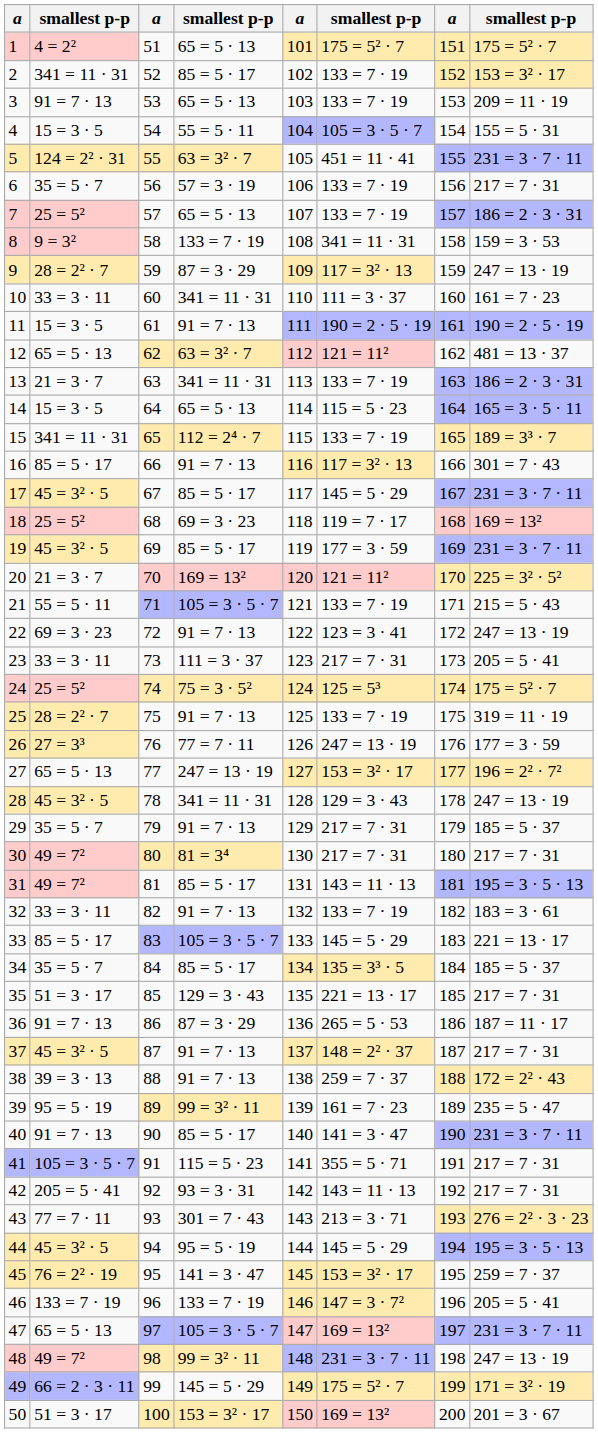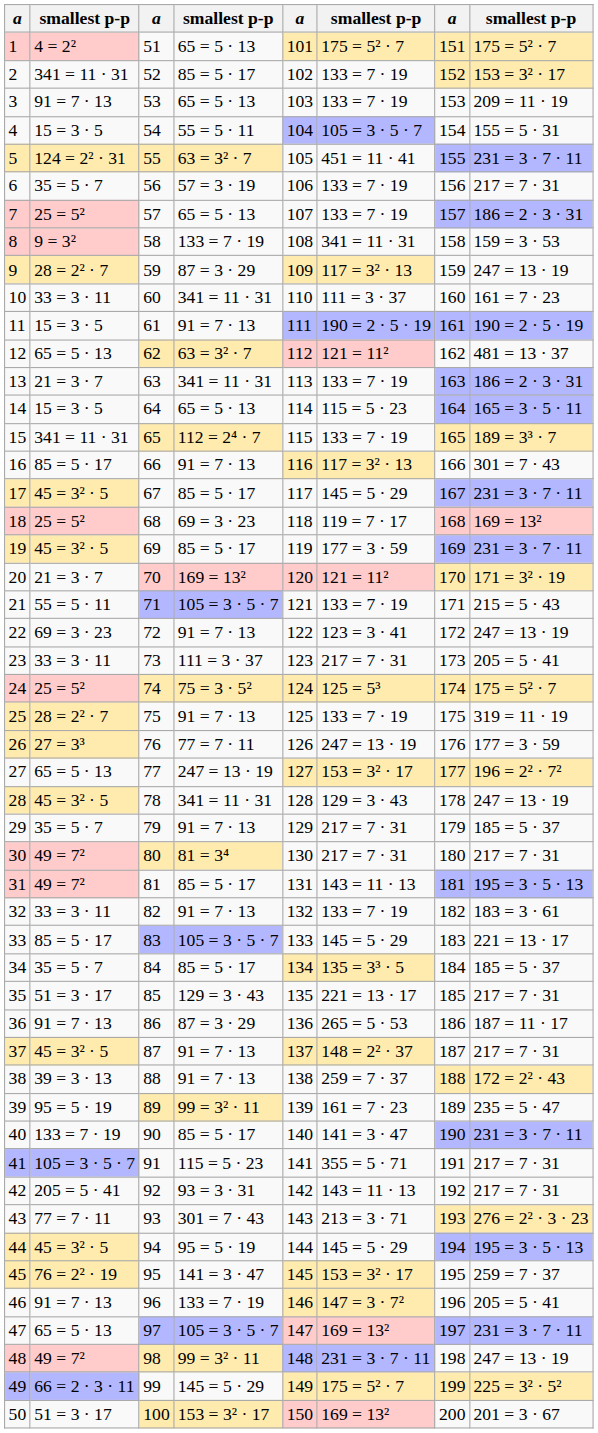20 | column 8: 225 = 3² · 5² -> 171 = 3² · 19
40 | column 2: 91 = 7 · 13 -> 133 = 7 · 19
46 | column 2: 133 = 7 · 19 -> 91 = 7 · 13
49 | column 8: 171 = 3² · 19 -> 225 = 3² · 5²
